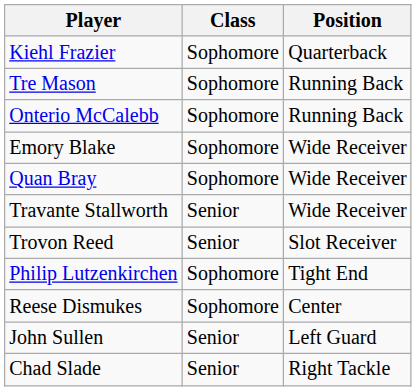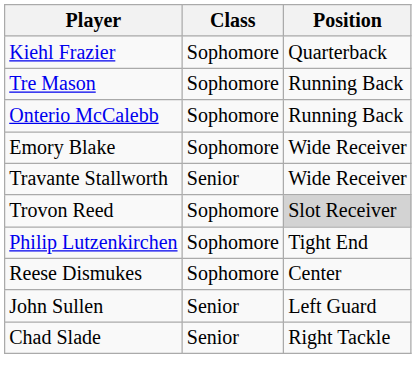- row: Quan Bray | Sophomore | Wide Receiver
Trovon Reed | Class: Senior -> Sophomore
Trovon Reed | Position: no background -> lightgrey background
